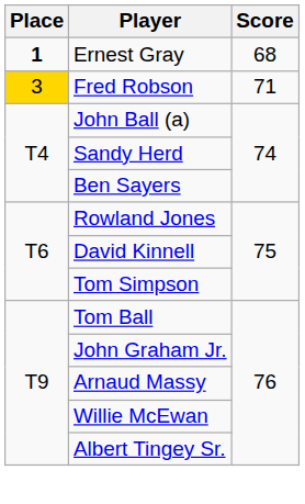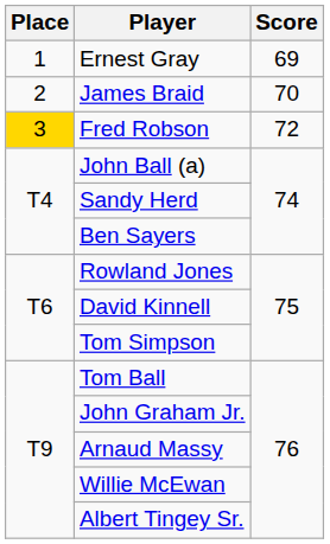Ernest Gray | Place: bold -> normal
Ernest Gray | Score: 68 -> 69
+ row: 2 | James Braid | 70
Fred Robson | Score: 71 -> 72
